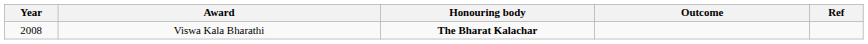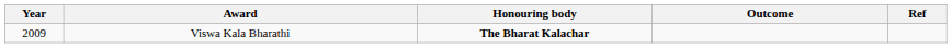Viswa Kala Bharathi | Year: 2008 -> 2009
